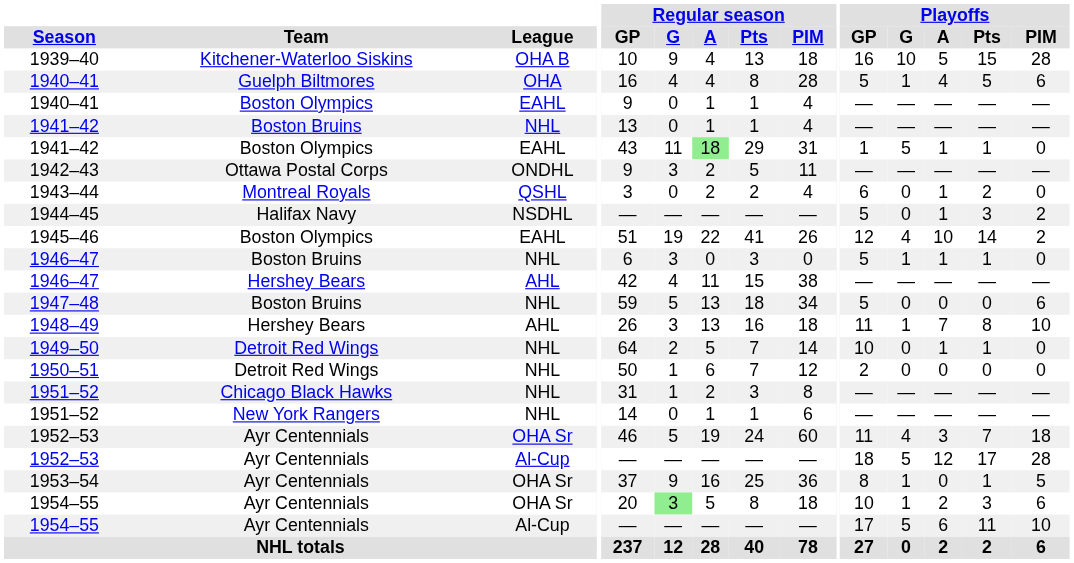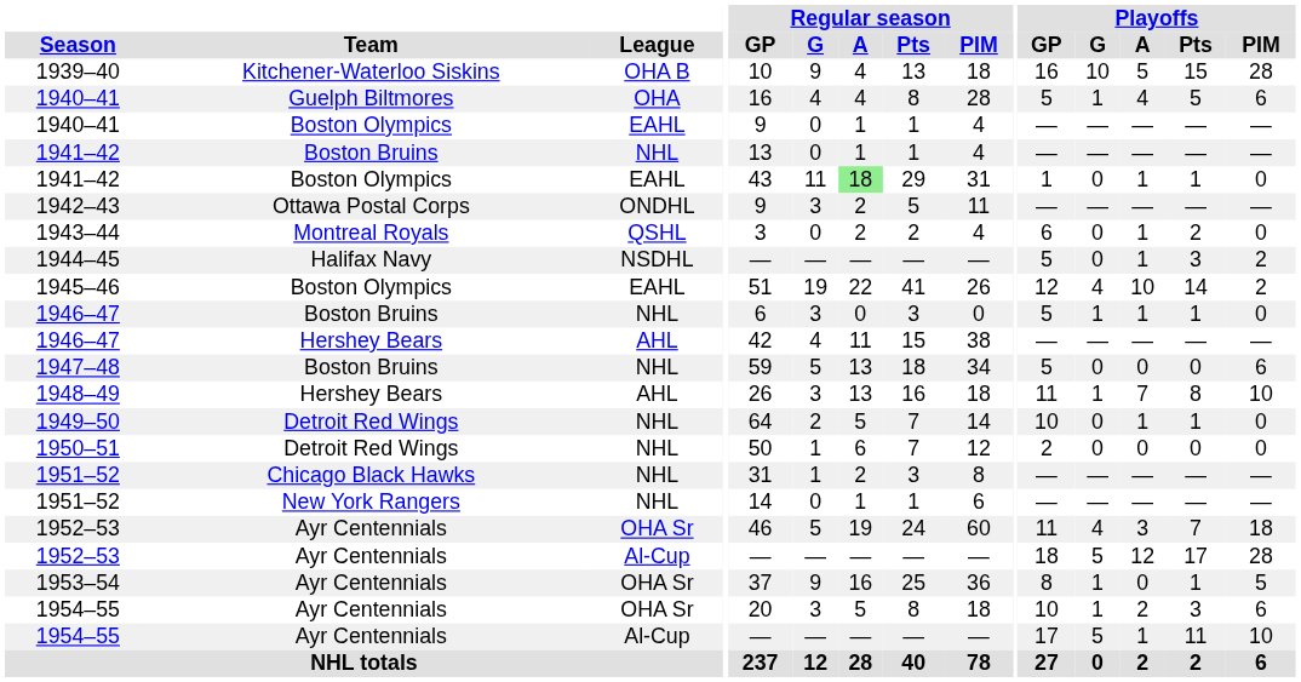1941–42 / EAHL | Playoffs / G: 5 -> 0
1954–55 / OHA Sr | Regular season / G: lightgreen background -> no background
1954–55 / Al-Cup | Playoffs / A: 6 -> 1
